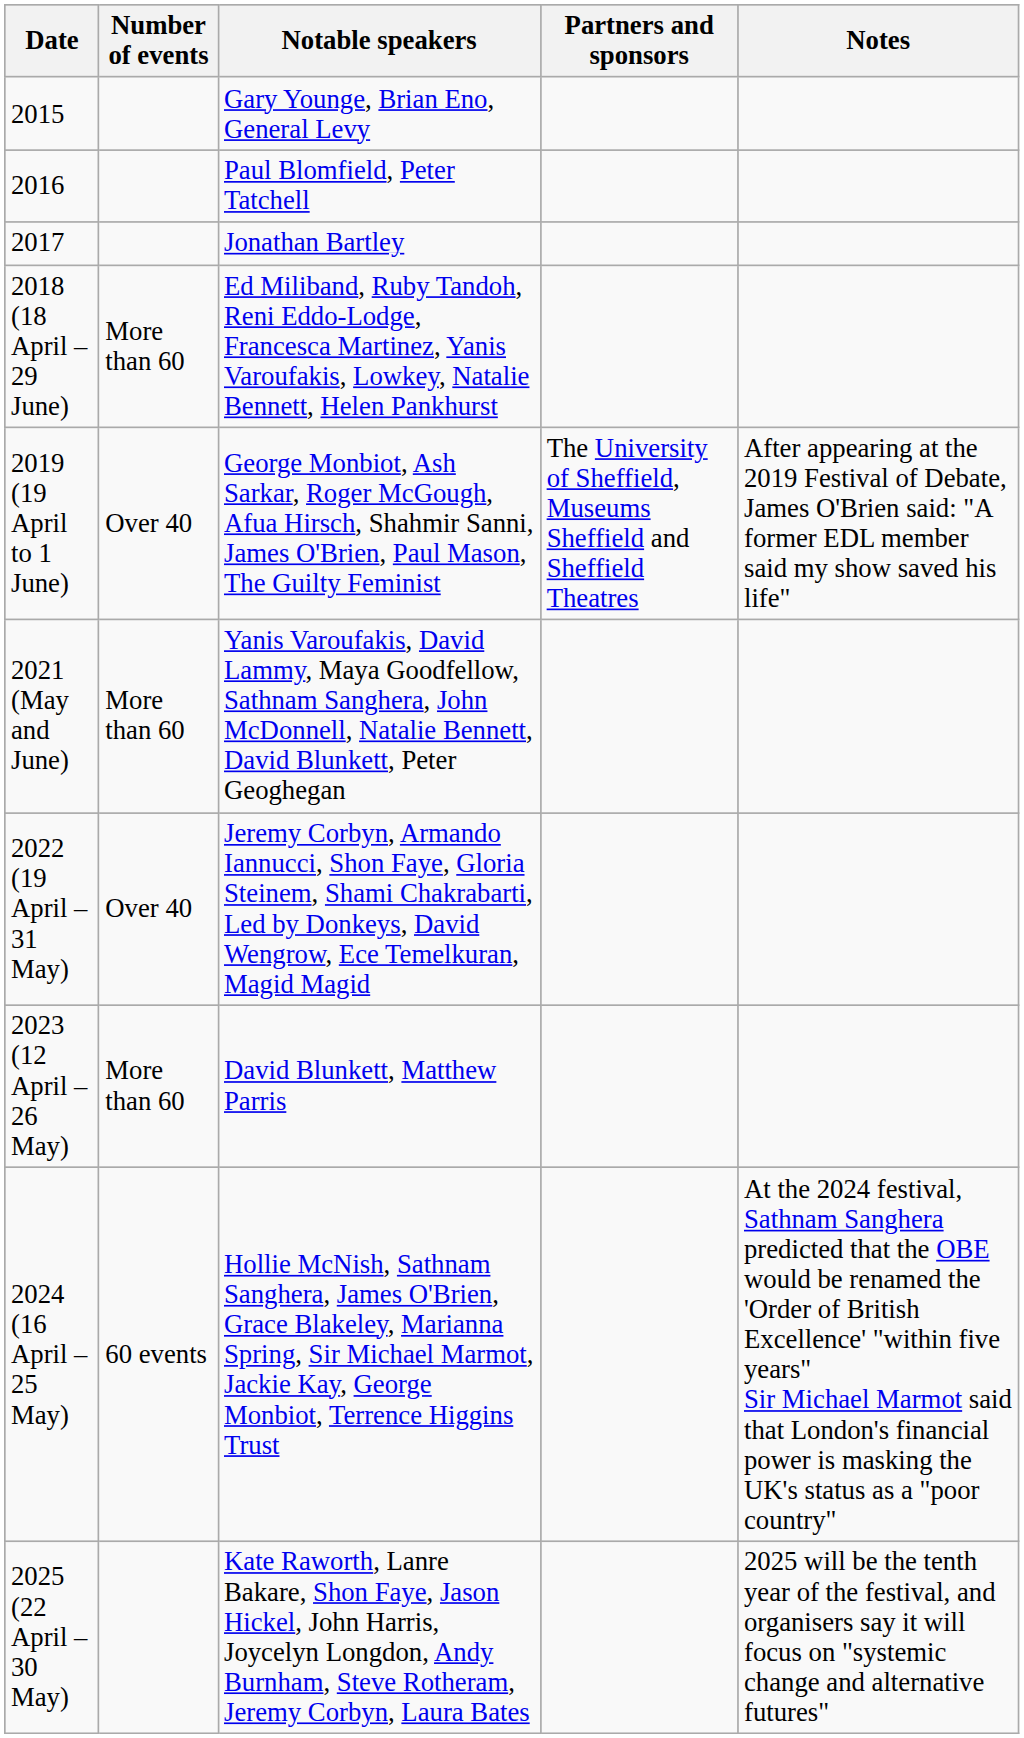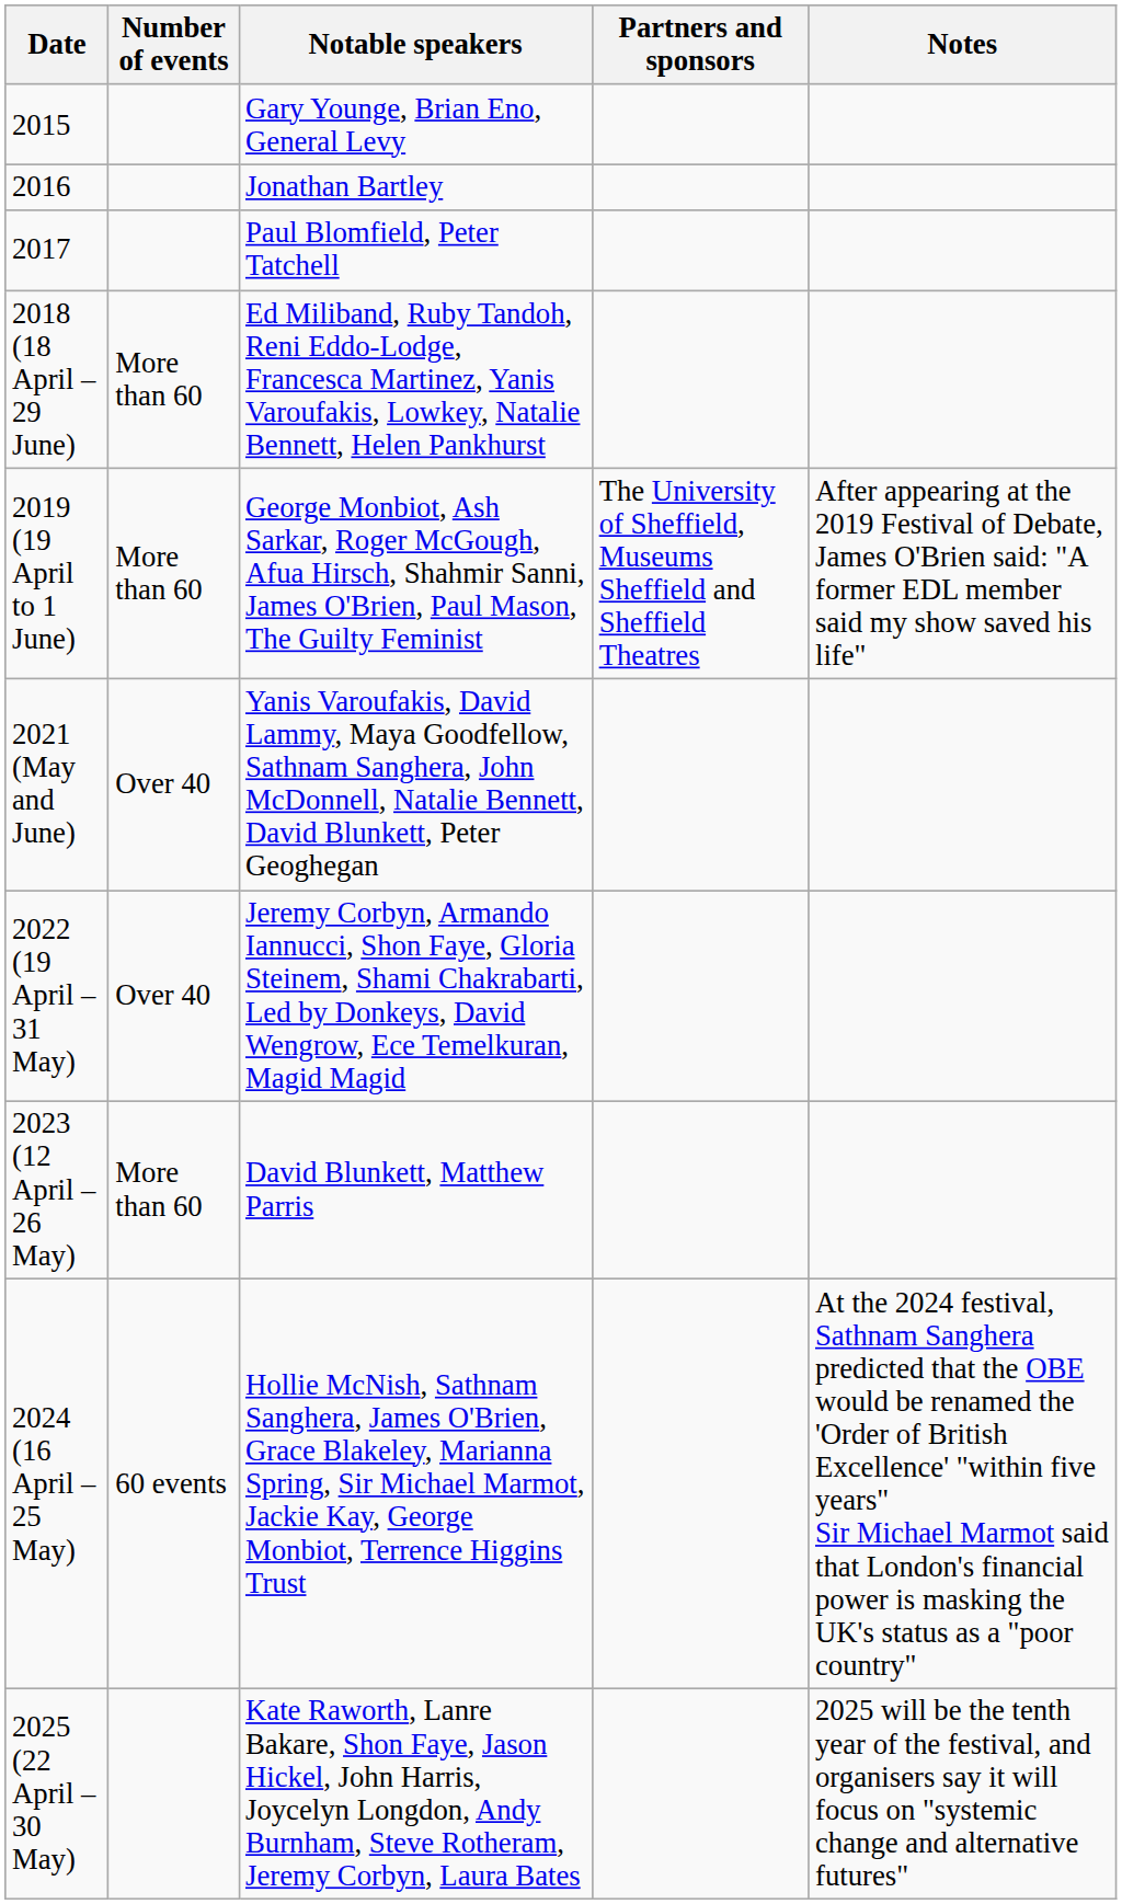2016 | Notable speakers: Paul Blomfield, Peter Tatchell -> Jonathan Bartley
2017 | Notable speakers: Jonathan Bartley -> Paul Blomfield, Peter Tatchell
2019 (19 April to 1 June) | Number of events: Over 40 -> More than 60
2021 (May and June) | Number of events: More than 60 -> Over 40
